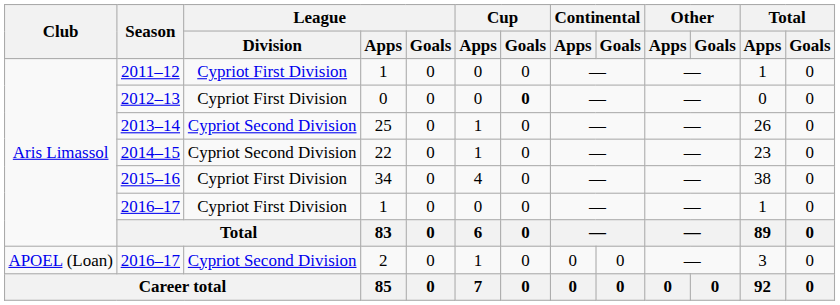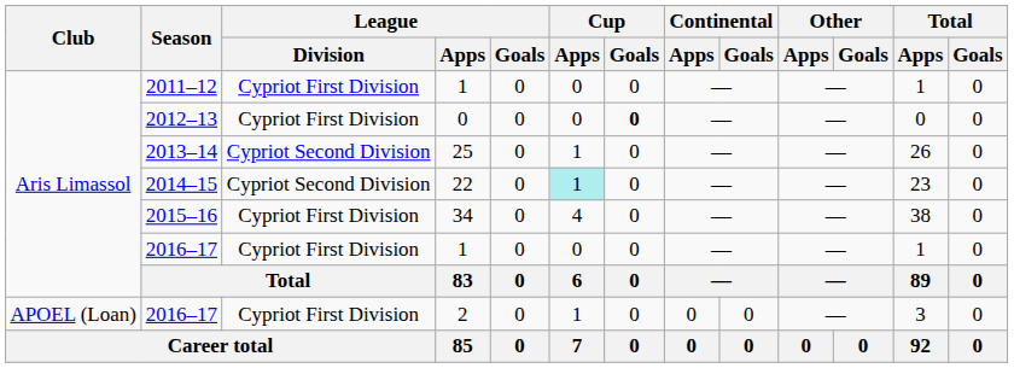2014–15 | Cup / Apps: no background -> paleturquoise background
2016–17 / 2 | League / Division: Cypriot Second Division -> Cypriot First Division
